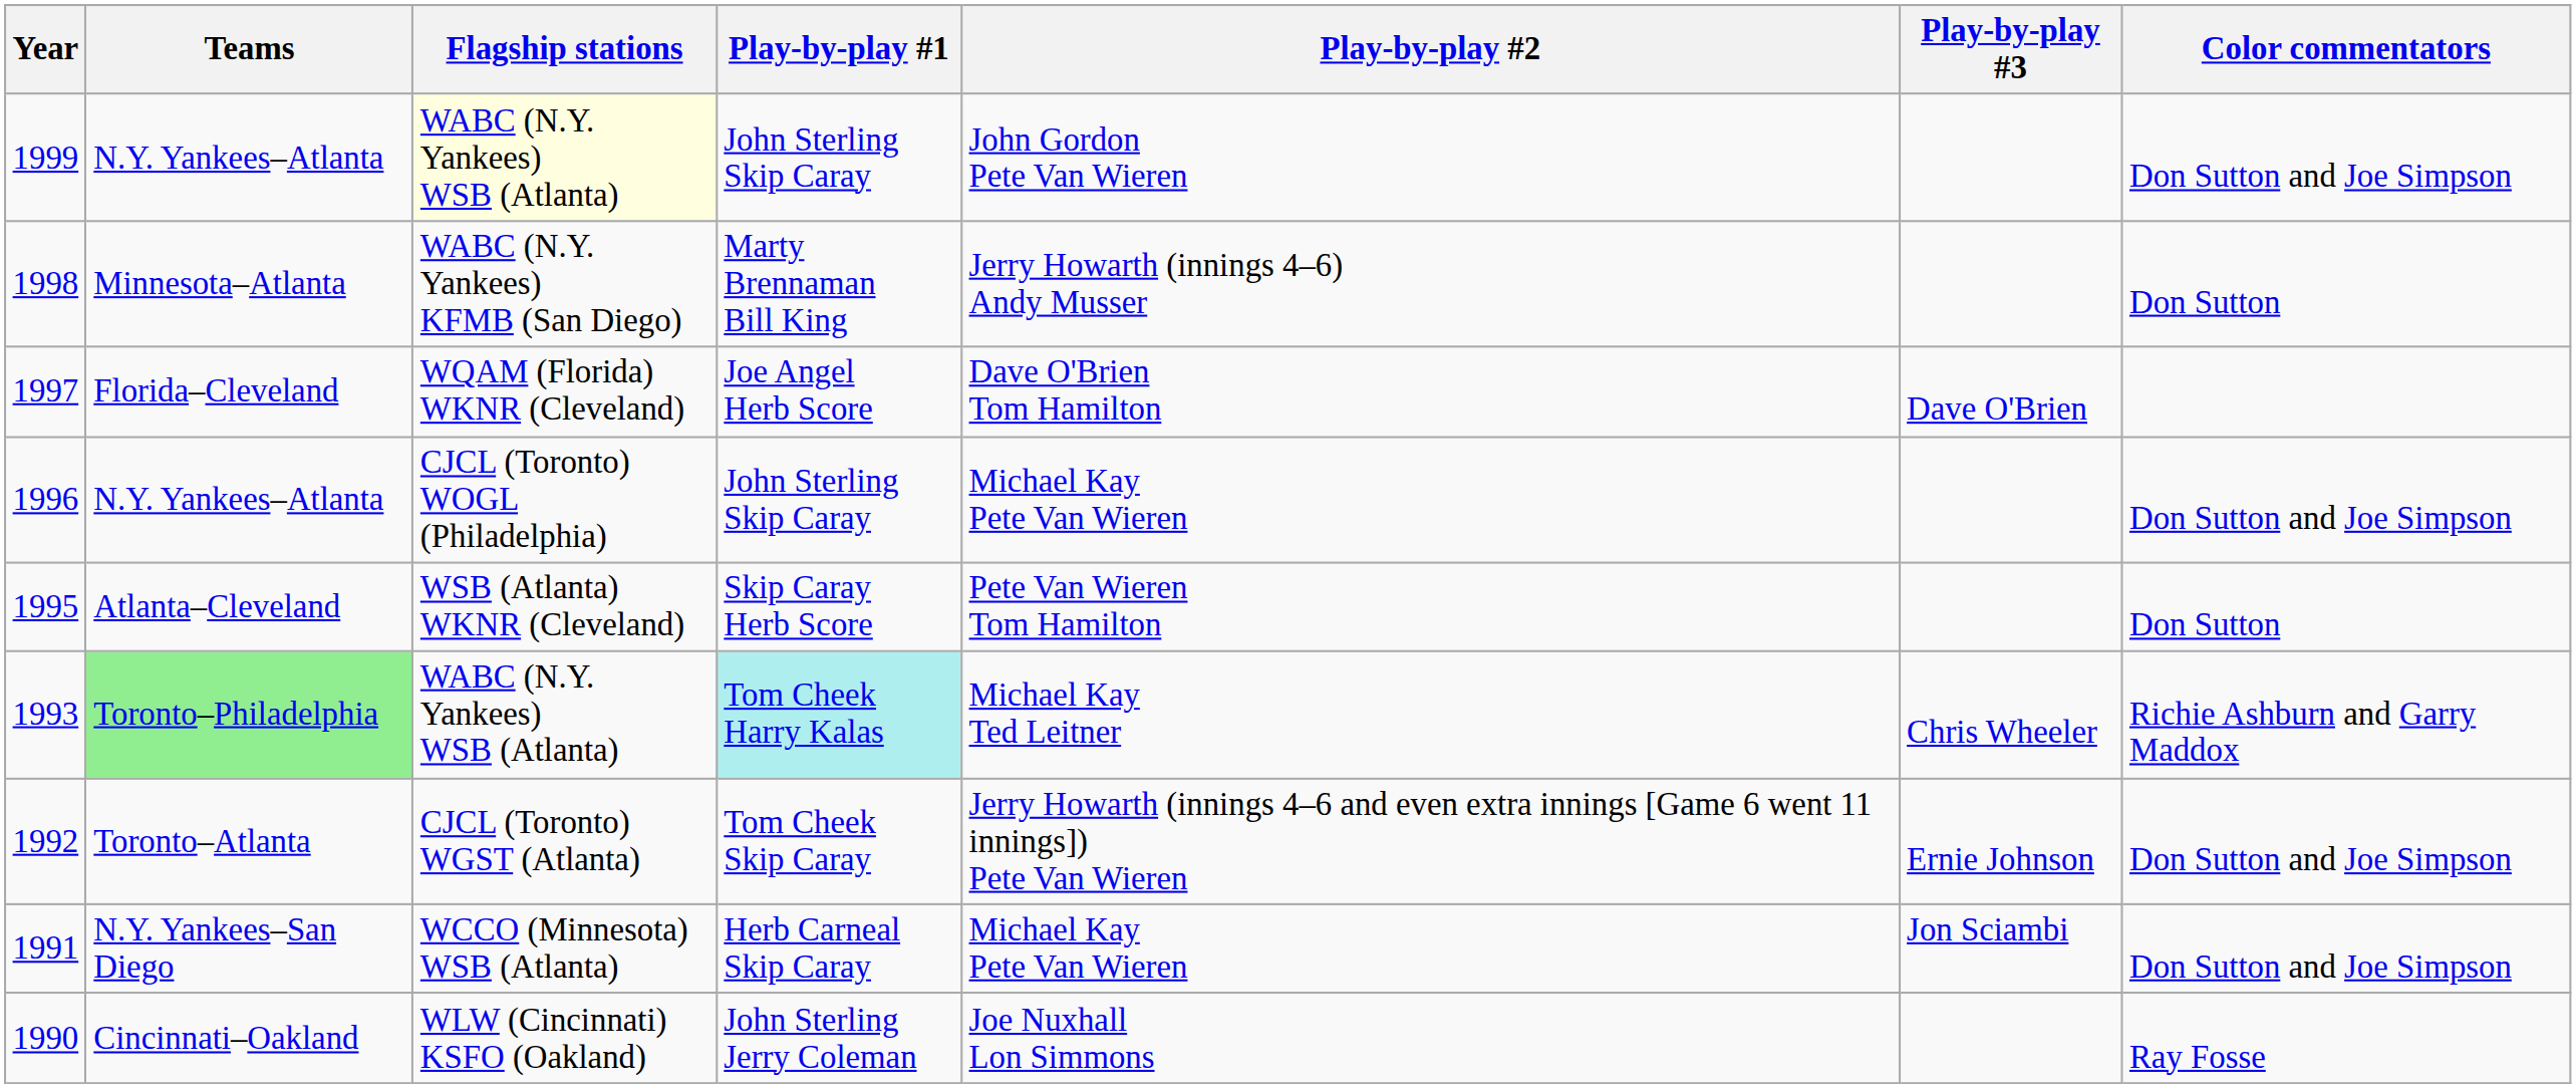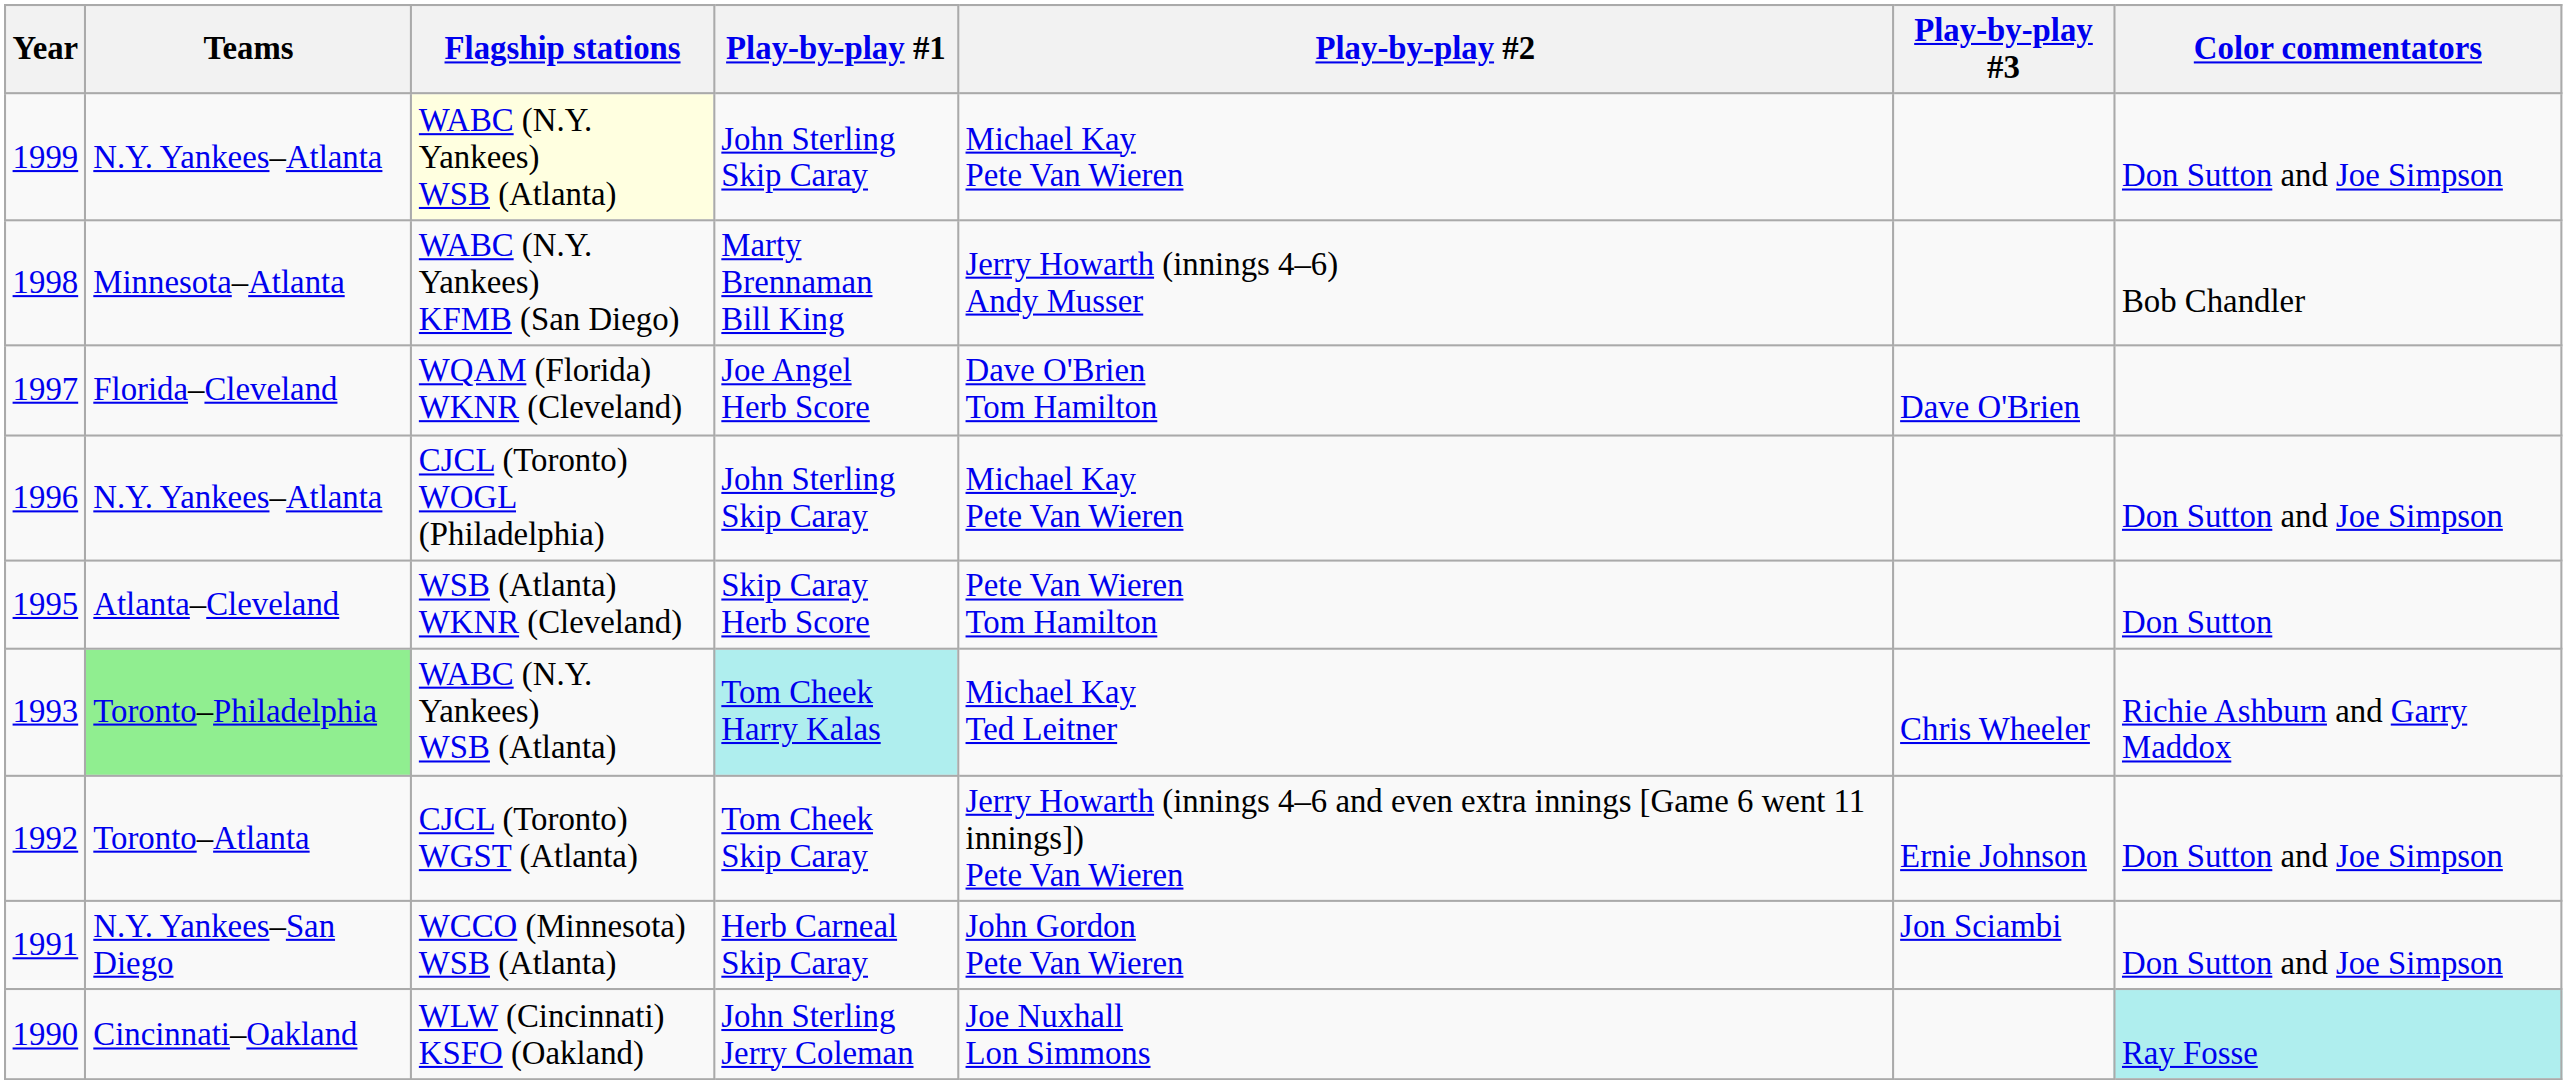1999 | Play-by-play #2: John Gordon Pete Van Wieren -> Michael Kay Pete Van Wieren
1998 | Color commentators: Don Sutton -> Bob Chandler
1991 | Play-by-play #2: Michael Kay Pete Van Wieren -> John Gordon Pete Van Wieren
1990 | Color commentators: no background -> paleturquoise background
